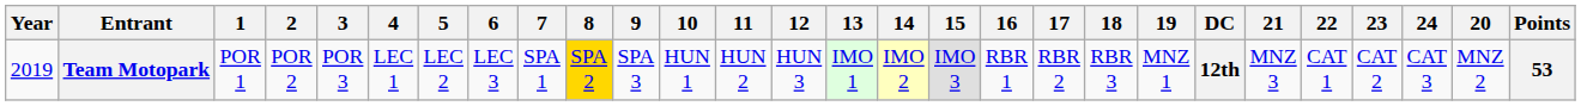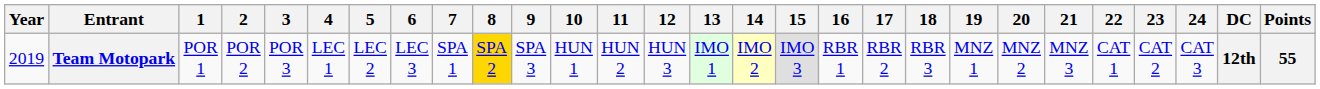columns swapped: 20 <-> DC
Team Motopark | Points: 53 -> 55
